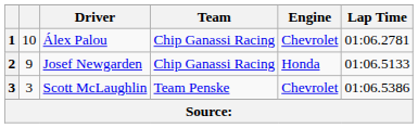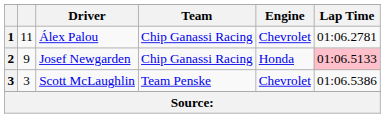Álex Palou | column 2: 10 -> 11
Josef Newgarden | Lap Time: no background -> pink background
